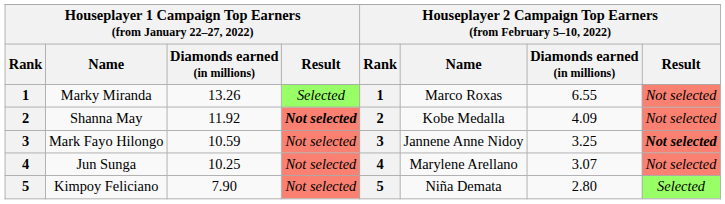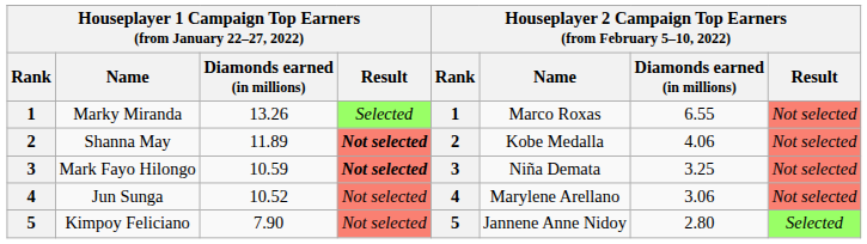Shanna May | column 3: 11.92 -> 11.89
Shanna May | column 7: 4.09 -> 4.06
Mark Fayo Hilongo | column 4: normal -> bold
Mark Fayo Hilongo | column 6: Jannene Anne Nidoy -> Niña Demata
Mark Fayo Hilongo | column 8: bold -> normal
Jun Sunga | column 3: 10.25 -> 10.52
Jun Sunga | column 7: 3.07 -> 3.06
Kimpoy Feliciano | column 6: Niña Demata -> Jannene Anne Nidoy
